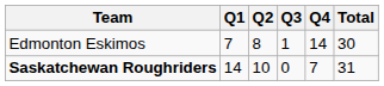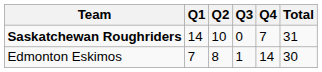rows swapped: Saskatchewan Roughriders <-> Edmonton Eskimos
